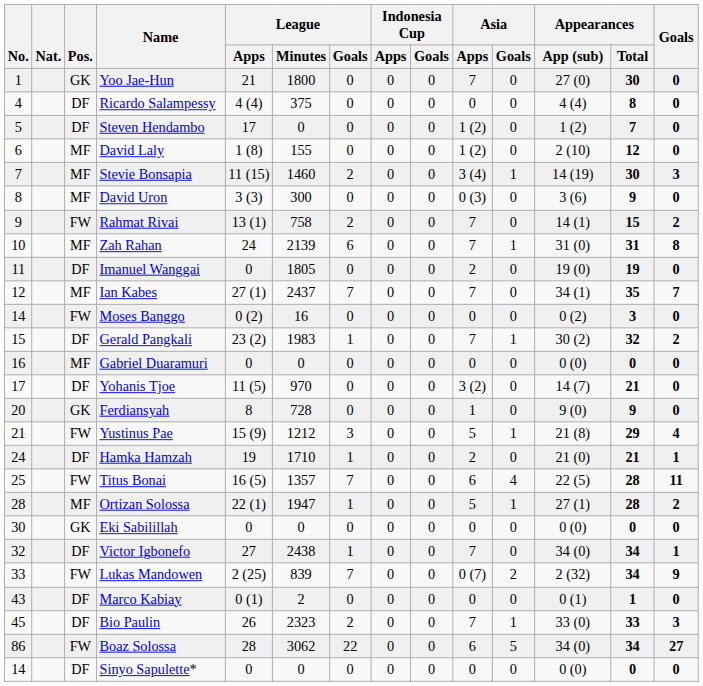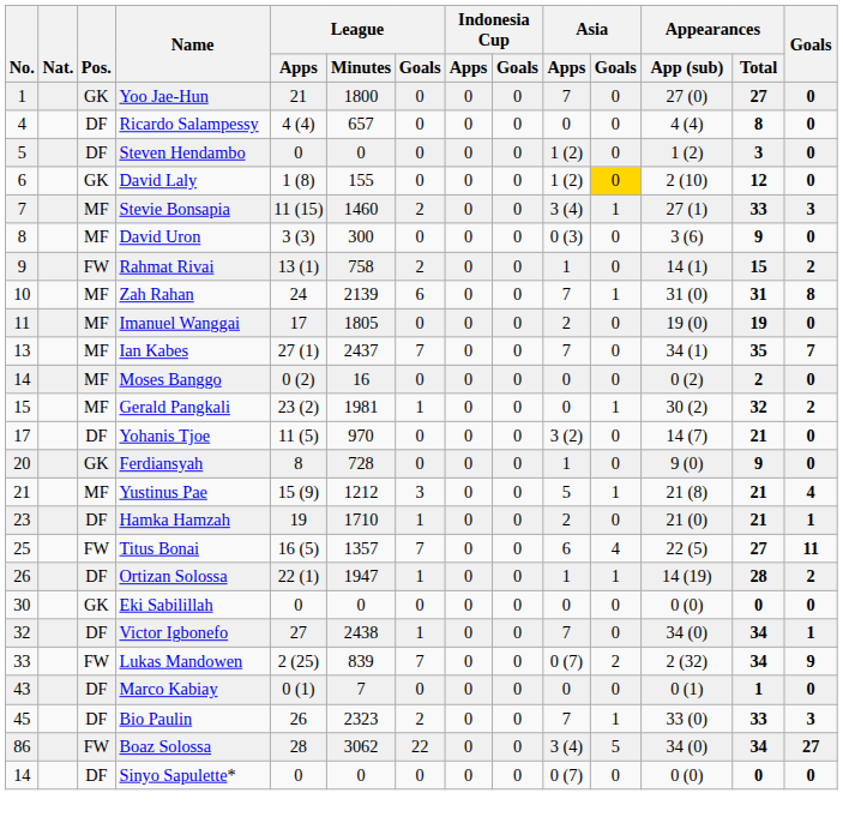Yoo Jae-Hun | Appearances / Total: 30 -> 27
Ricardo Salampessy | League / Minutes: 375 -> 657
Steven Hendambo | League / Apps: 17 -> 0
Steven Hendambo | Appearances / Total: 7 -> 3
David Laly | Pos.: MF -> GK
David Laly | Asia / Goals: no background -> gold background
Stevie Bonsapia | Appearances / App (sub): 14 (19) -> 27 (1)
Stevie Bonsapia | Appearances / Total: 30 -> 33
Rahmat Rivai | Asia / Apps: 7 -> 1
Imanuel Wanggai | Pos.: DF -> MF
Imanuel Wanggai | League / Apps: 0 -> 17
Ian Kabes | No.: 12 -> 13
Moses Banggo | Pos.: FW -> MF
Moses Banggo | Appearances / Total: 3 -> 2
Gerald Pangkali | Pos.: DF -> MF
Gerald Pangkali | League / Minutes: 1983 -> 1981
Gerald Pangkali | Asia / Apps: 7 -> 0
- row: 16 | MF | Gabriel Duaramuri | 0 | 0 | 0 | 0 | 0 | 0 | 0 | 0 (0) | 0 | 0
Yustinus Pae | Pos.: FW -> MF
Yustinus Pae | Appearances / Total: 29 -> 21
Hamka Hamzah | No.: 24 -> 23
Titus Bonai | Appearances / Total: 28 -> 27
Ortizan Solossa | No.: 28 -> 26
Ortizan Solossa | Pos.: MF -> DF
Ortizan Solossa | Asia / Apps: 5 -> 1
Ortizan Solossa | Appearances / App (sub): 27 (1) -> 14 (19)
Marco Kabiay | League / Minutes: 2 -> 7
Boaz Solossa | Asia / Apps: 6 -> 3 (4)
Sinyo Sapulette* | Asia / Apps: 0 -> 0 (7)
